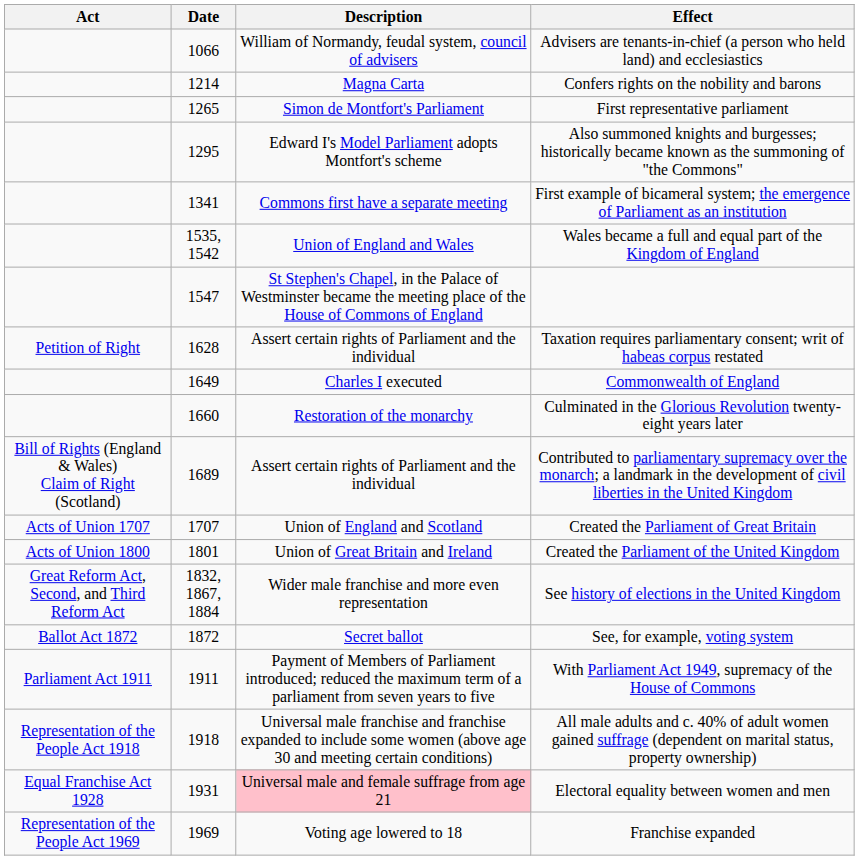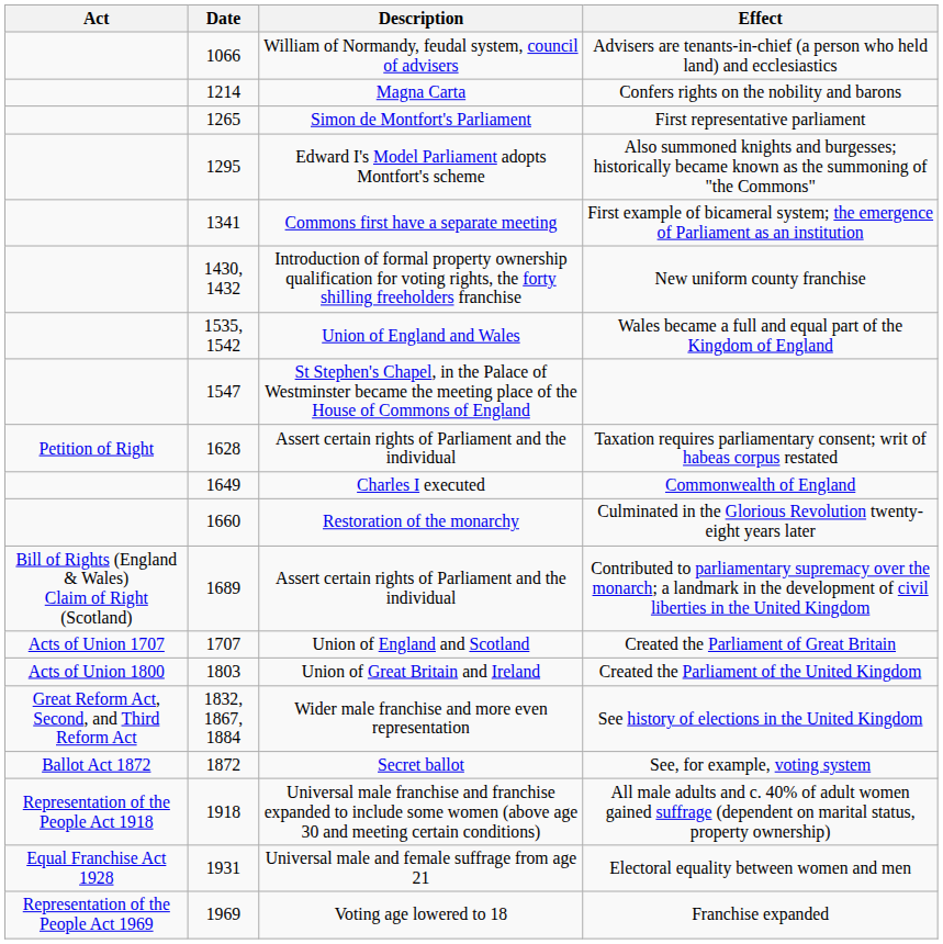+ row: 1430, 1432 | Introduction of formal property ownership qualification for voting rights, the forty shilling freeholders franchise | New uniform county franchise
Created the Parliament of the United Kingdom | Date: 1801 -> 1803
- row: Parliament Act 1911 | 1911 | Payment of Members of Parliament introduced; reduced the maximum term of a parliament from seven years to five | With Parliament Act 1949, supremacy of the House of Commons
Electoral equality between women and men | Description: pink background -> no background
